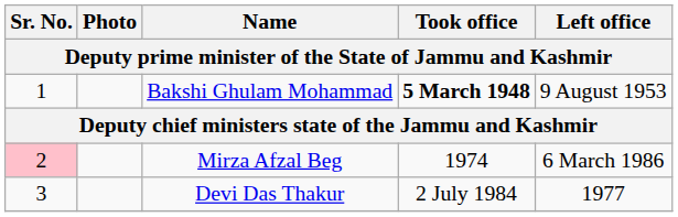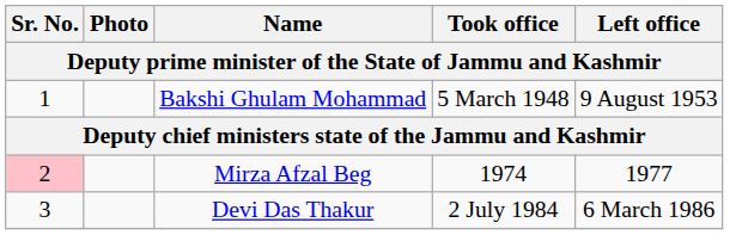Bakshi Ghulam Mohammad | Took office: bold -> normal
Mirza Afzal Beg | Left office: 6 March 1986 -> 1977
Devi Das Thakur | Left office: 1977 -> 6 March 1986
